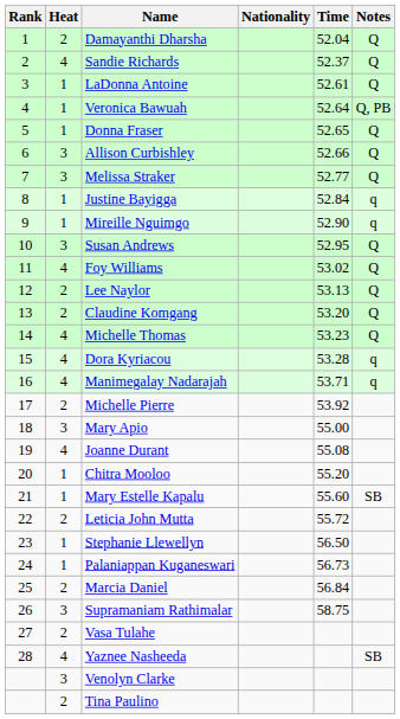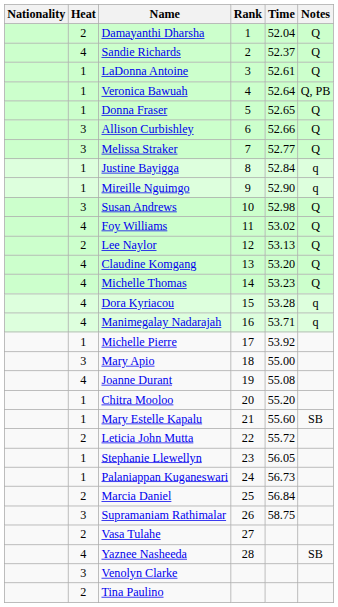columns swapped: Rank <-> Nationality
Susan Andrews | Time: 52.95 -> 52.98
Claudine Komgang | Heat: 2 -> 4
Michelle Pierre | Heat: 2 -> 1
Stephanie Llewellyn | Time: 56.50 -> 56.05
